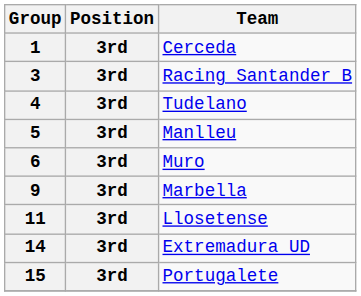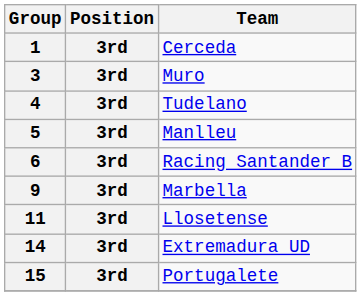3 | Team: Racing Santander B -> Muro
6 | Team: Muro -> Racing Santander B
